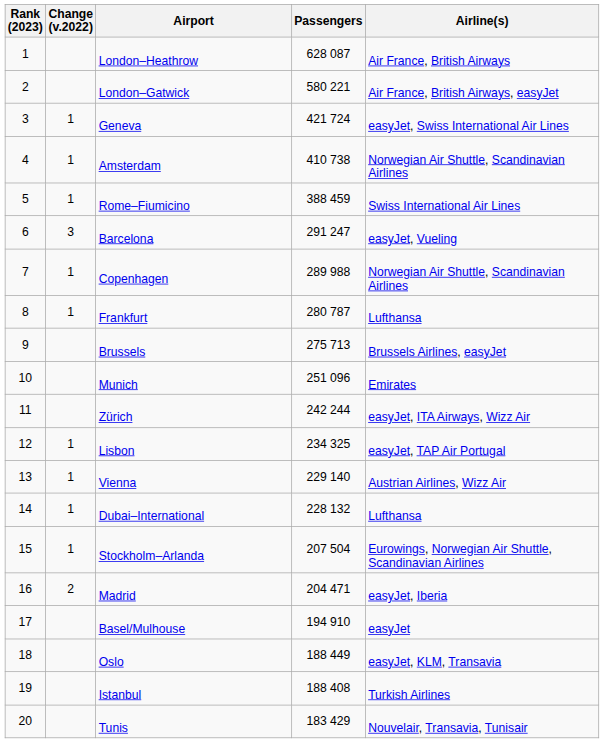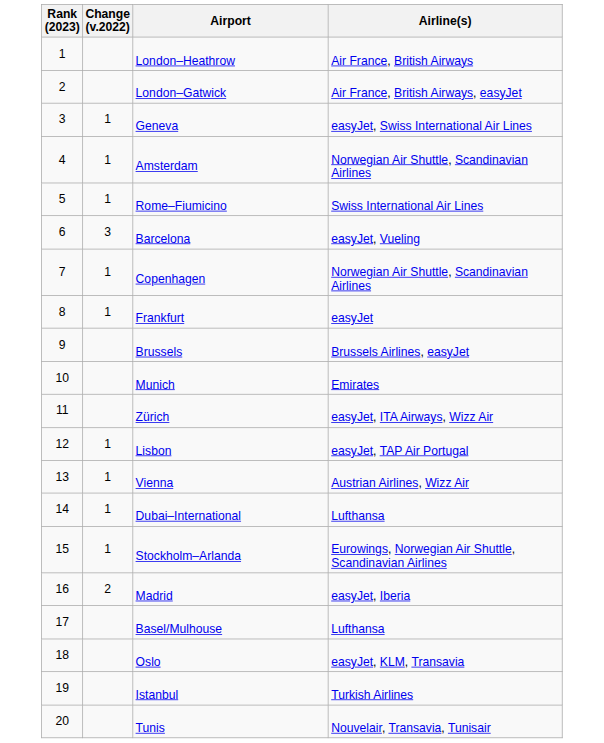- column: Passengers | 628 087 | 580 221 | 421 724 | 410 738 | 388 459 | 291 247 | 289 988 | 280 787 | 275 713 | 251 096 | 242 244 | 234 325 | 229 140 | 228 132 | 207 504 | 204 471 | 194 910 | 188 449 | 188 408 | 183 429
Frankfurt | Airline(s): Lufthansa -> easyJet
Basel/Mulhouse | Airline(s): easyJet -> Lufthansa
